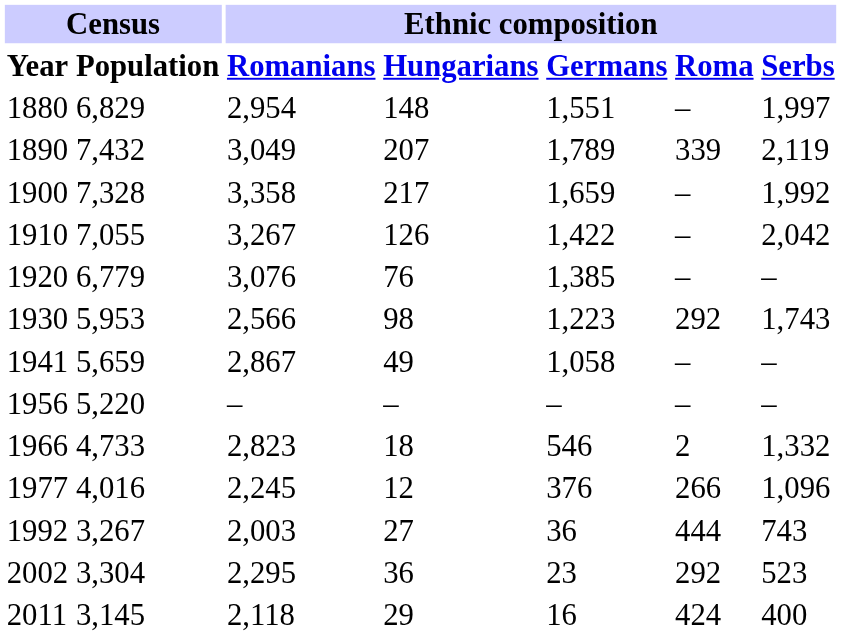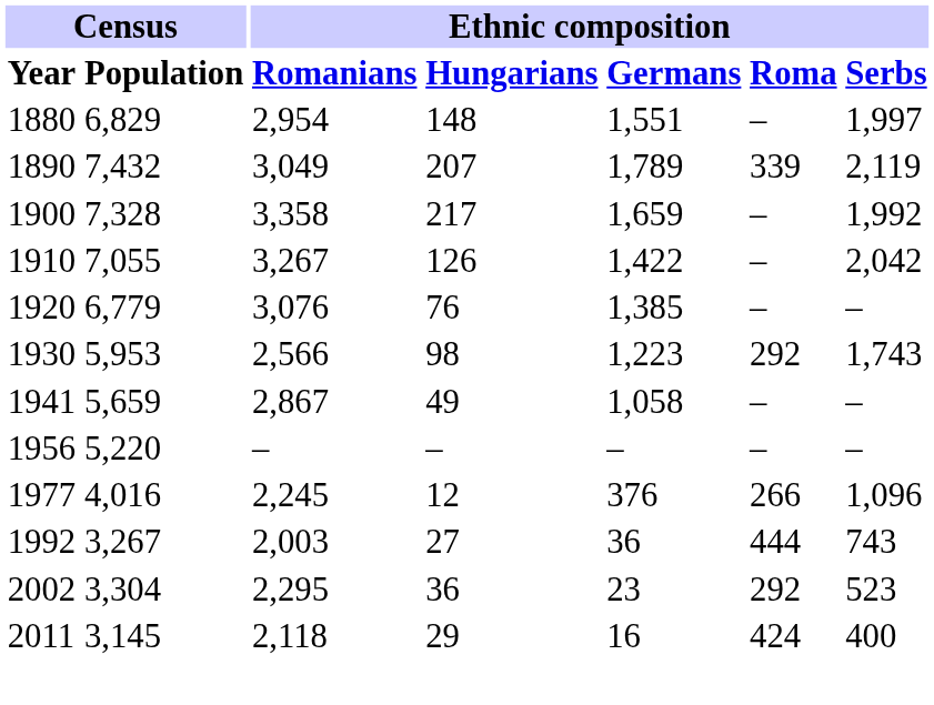- row: 1966 | 4,733 | 2,823 | 18 | 546 | 2 | 1,332
